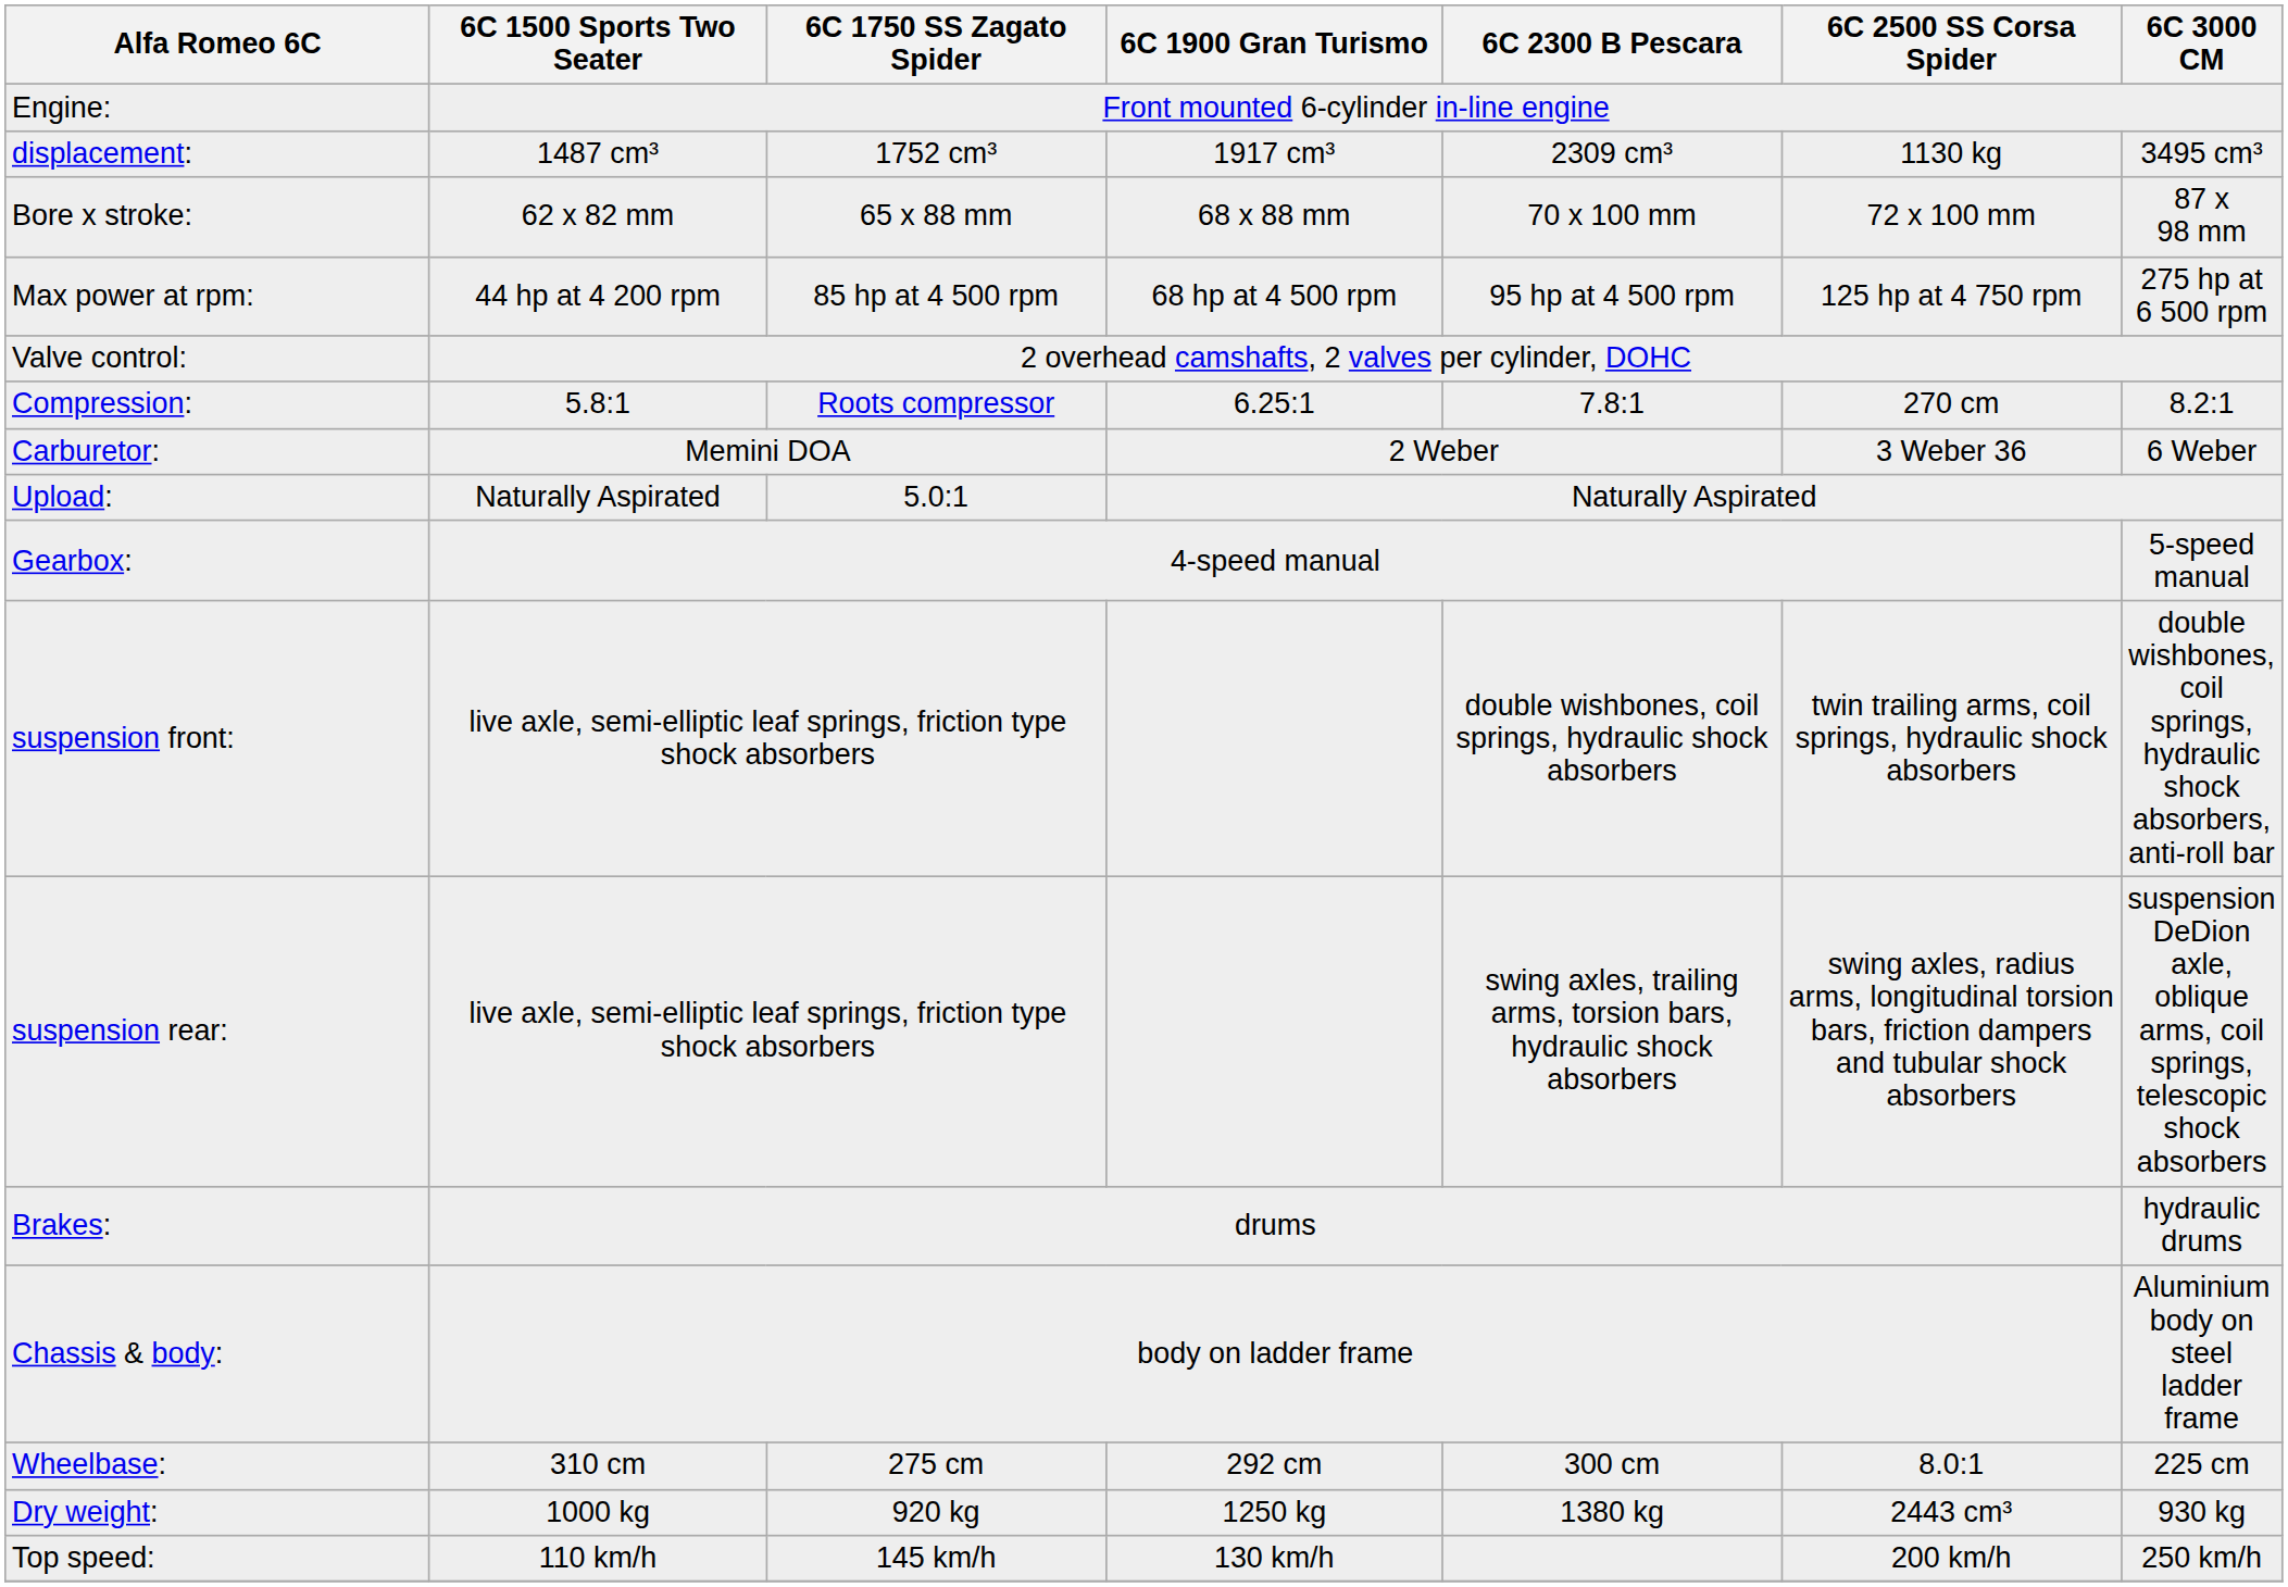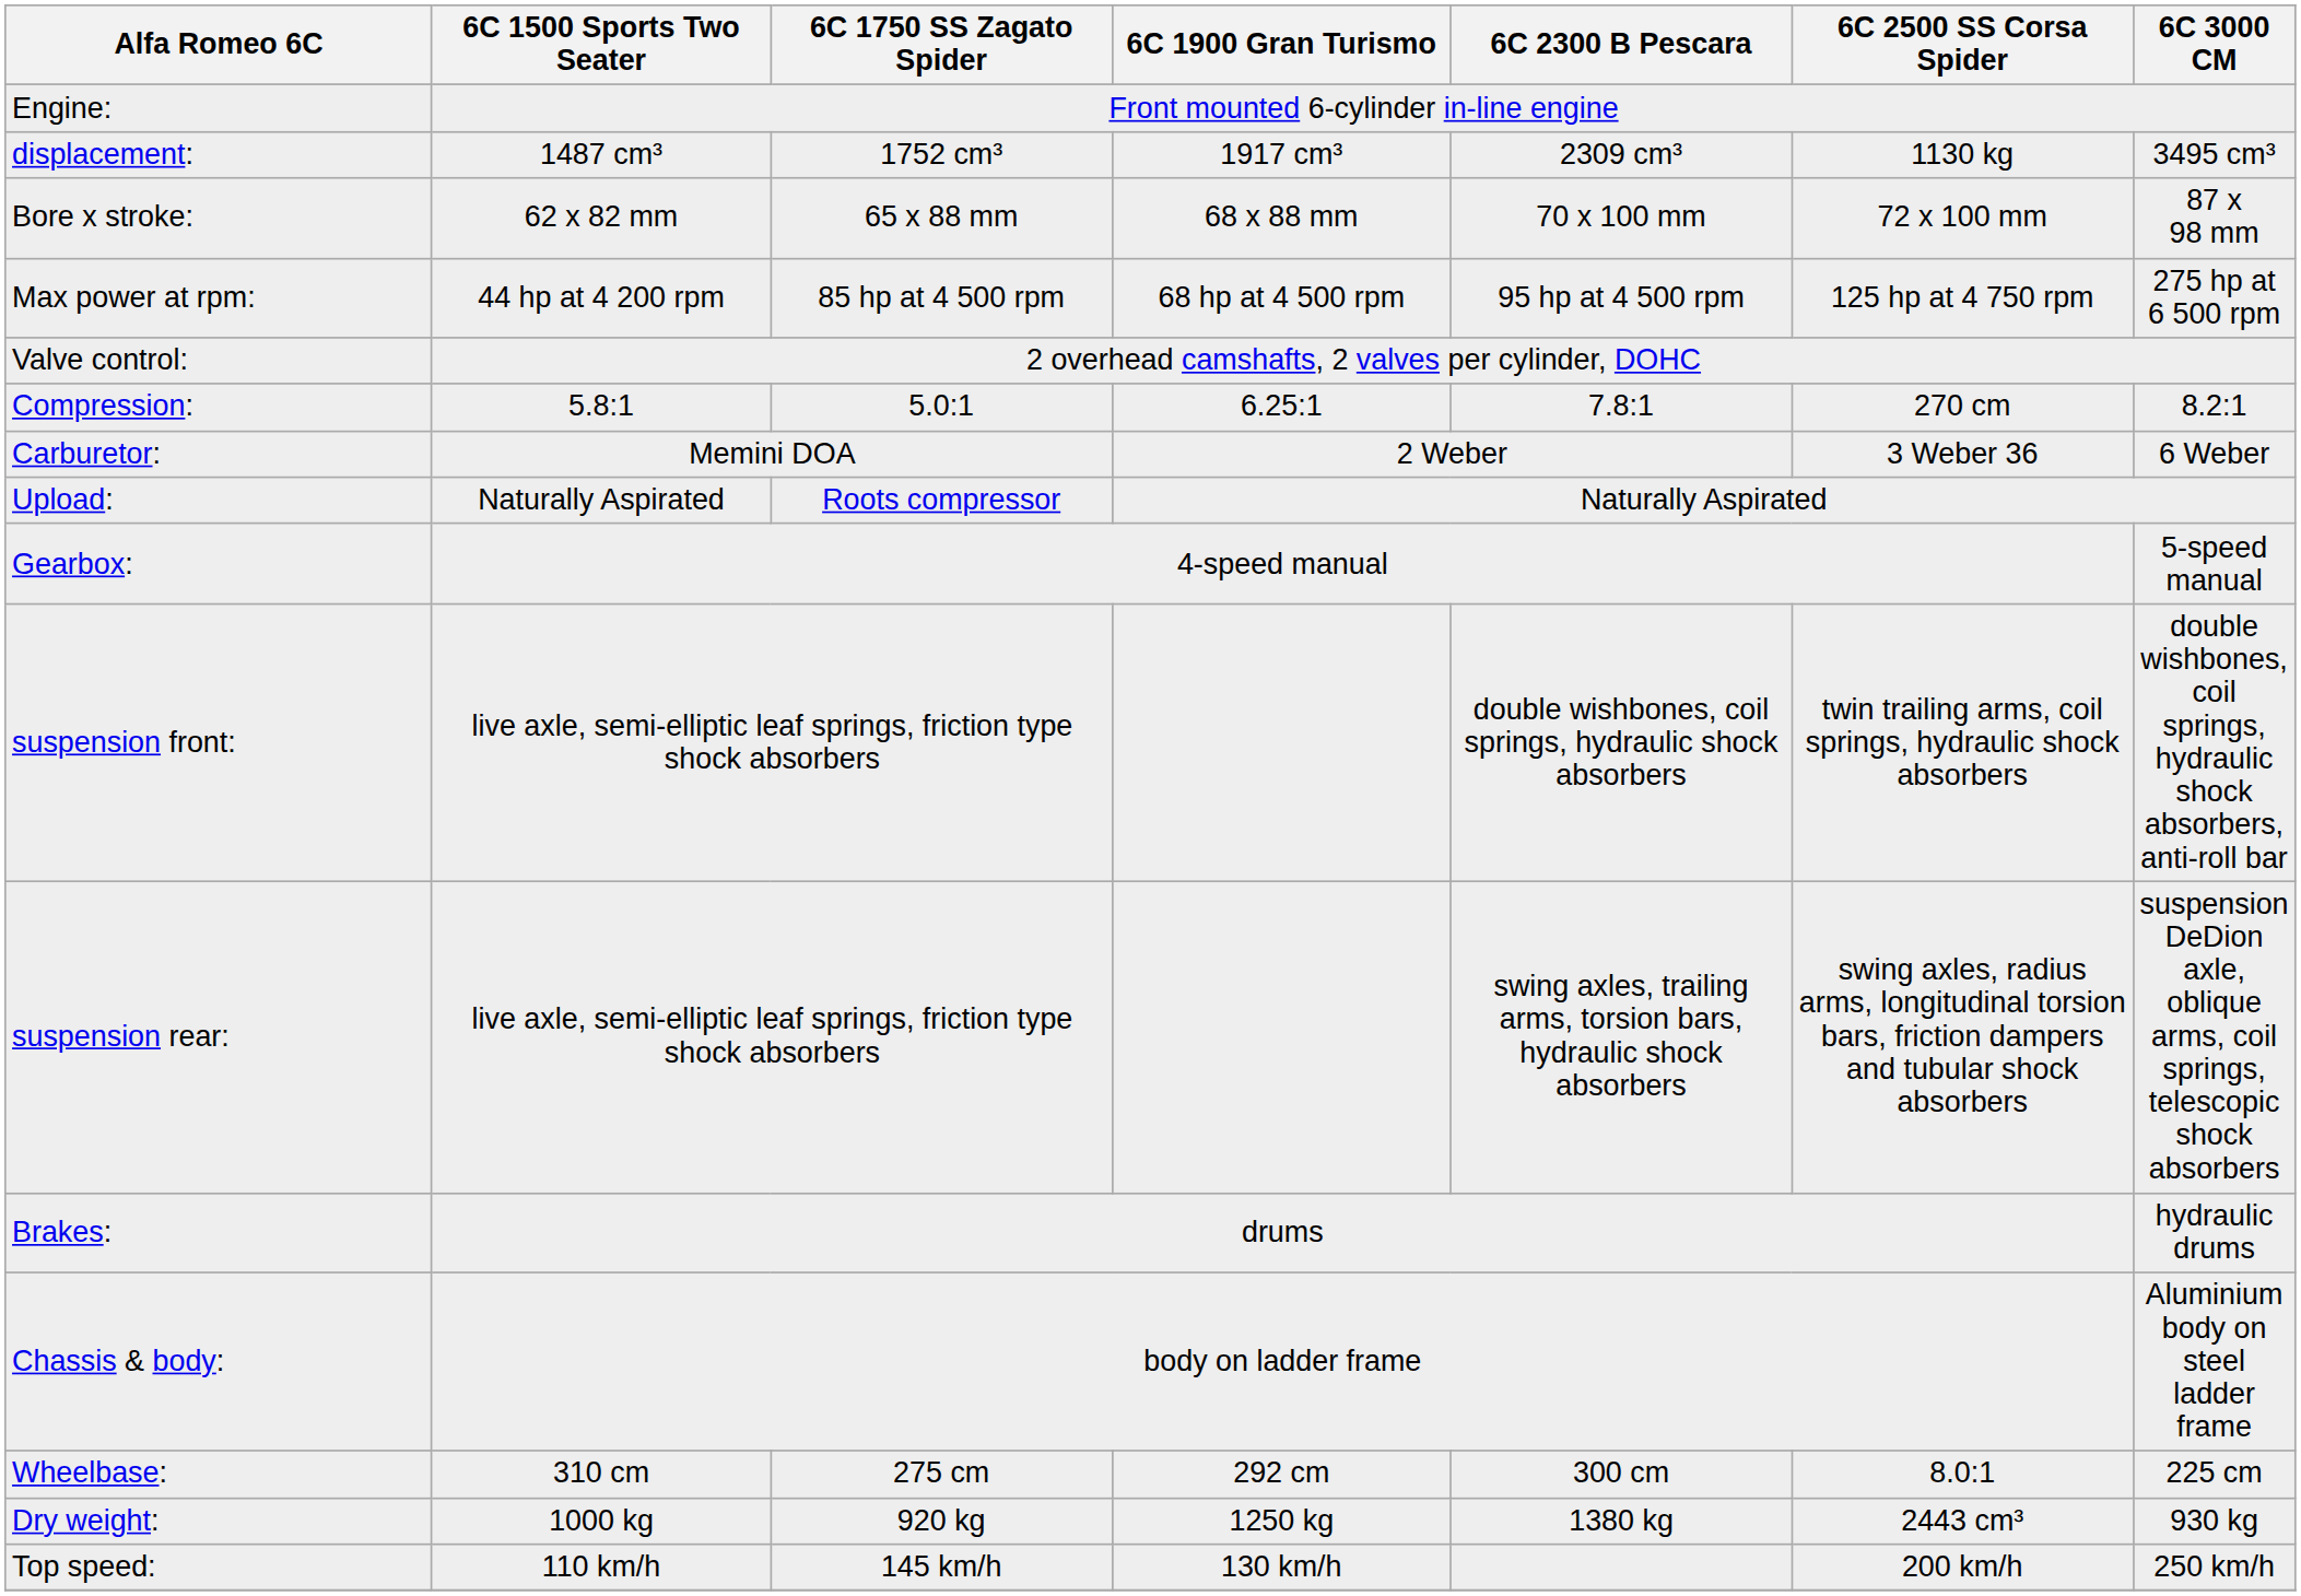Compression: | 6C 1750 SS Zagato Spider: Roots compressor -> 5.0:1
Upload: | 6C 1750 SS Zagato Spider: 5.0:1 -> Roots compressor
